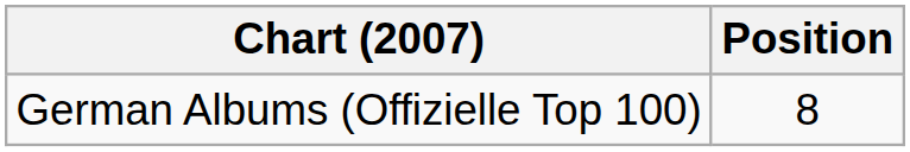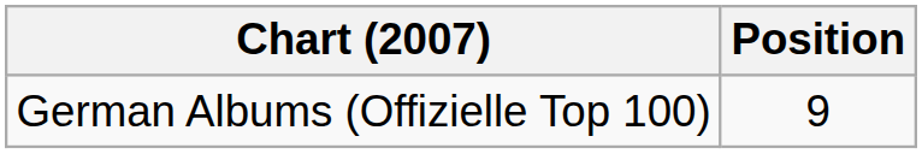German Albums (Offizielle Top 100) | Position: 8 -> 9
